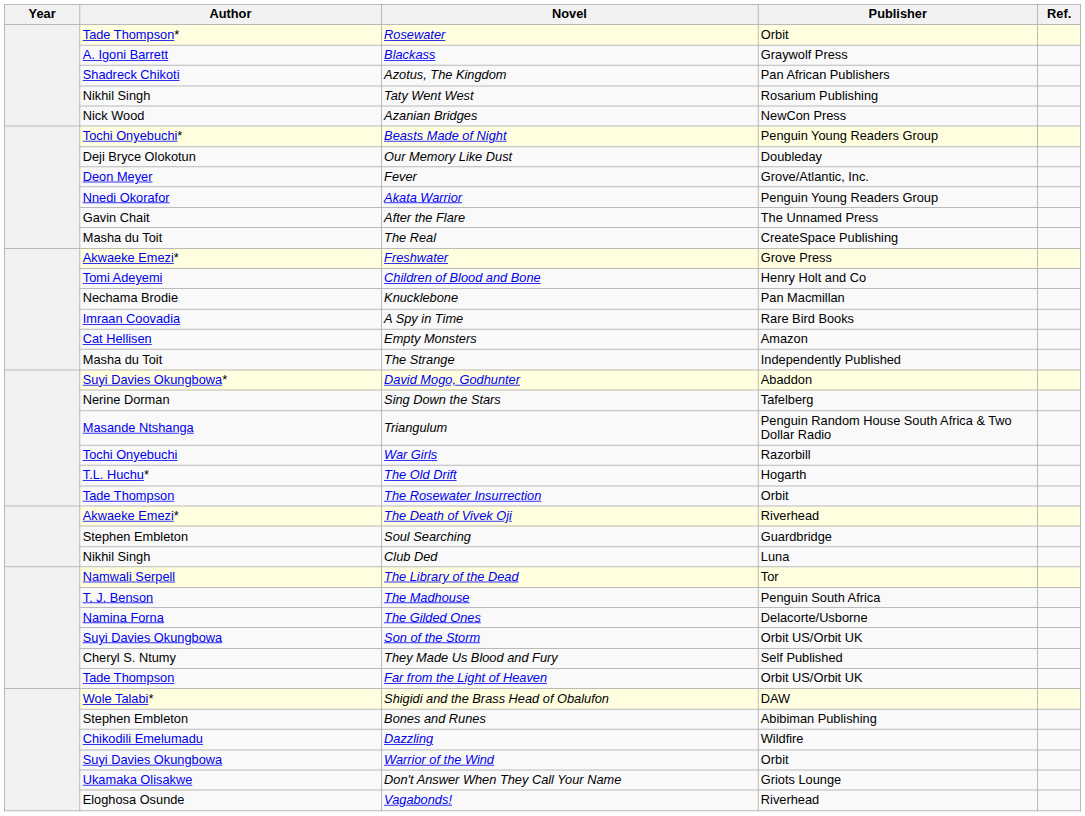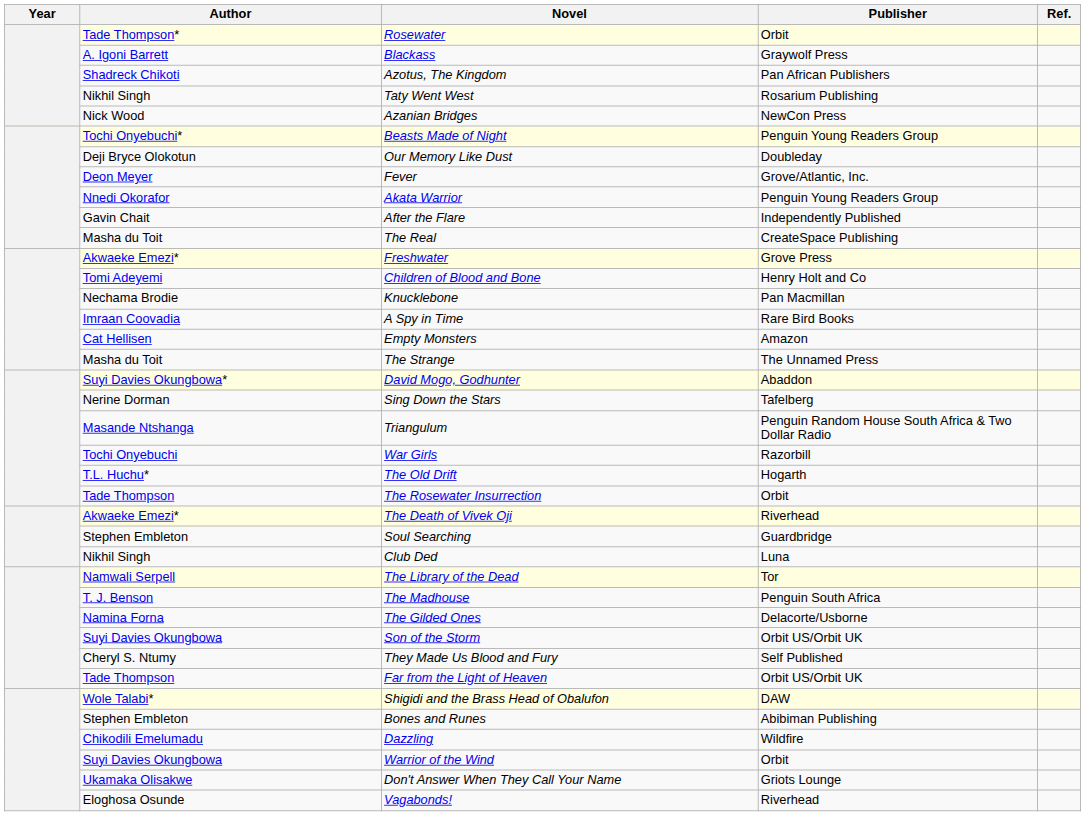After the Flare | Publisher: The Unnamed Press -> Independently Published
The Strange | Publisher: Independently Published -> The Unnamed Press
